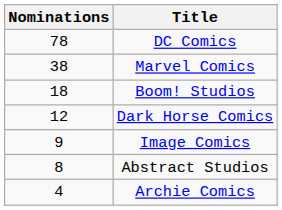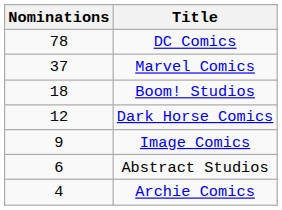Marvel Comics | Nominations: 38 -> 37
Abstract Studios | Nominations: 8 -> 6
